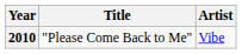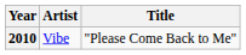columns swapped: Title <-> Artist
